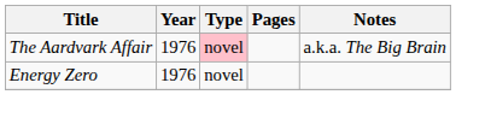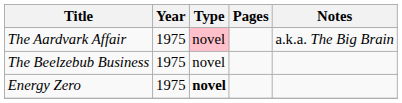The Aardvark Affair | Year: 1976 -> 1975
+ row: The Beelzebub Business | 1975 | novel
Energy Zero | Year: 1976 -> 1975
Energy Zero | Type: normal -> bold
